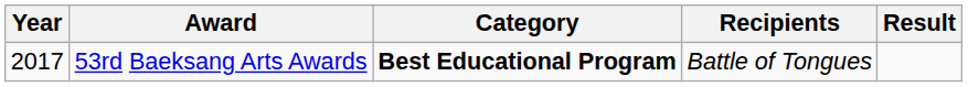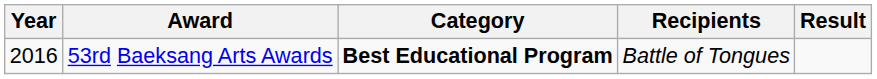53rd Baeksang Arts Awards | Year: 2017 -> 2016
